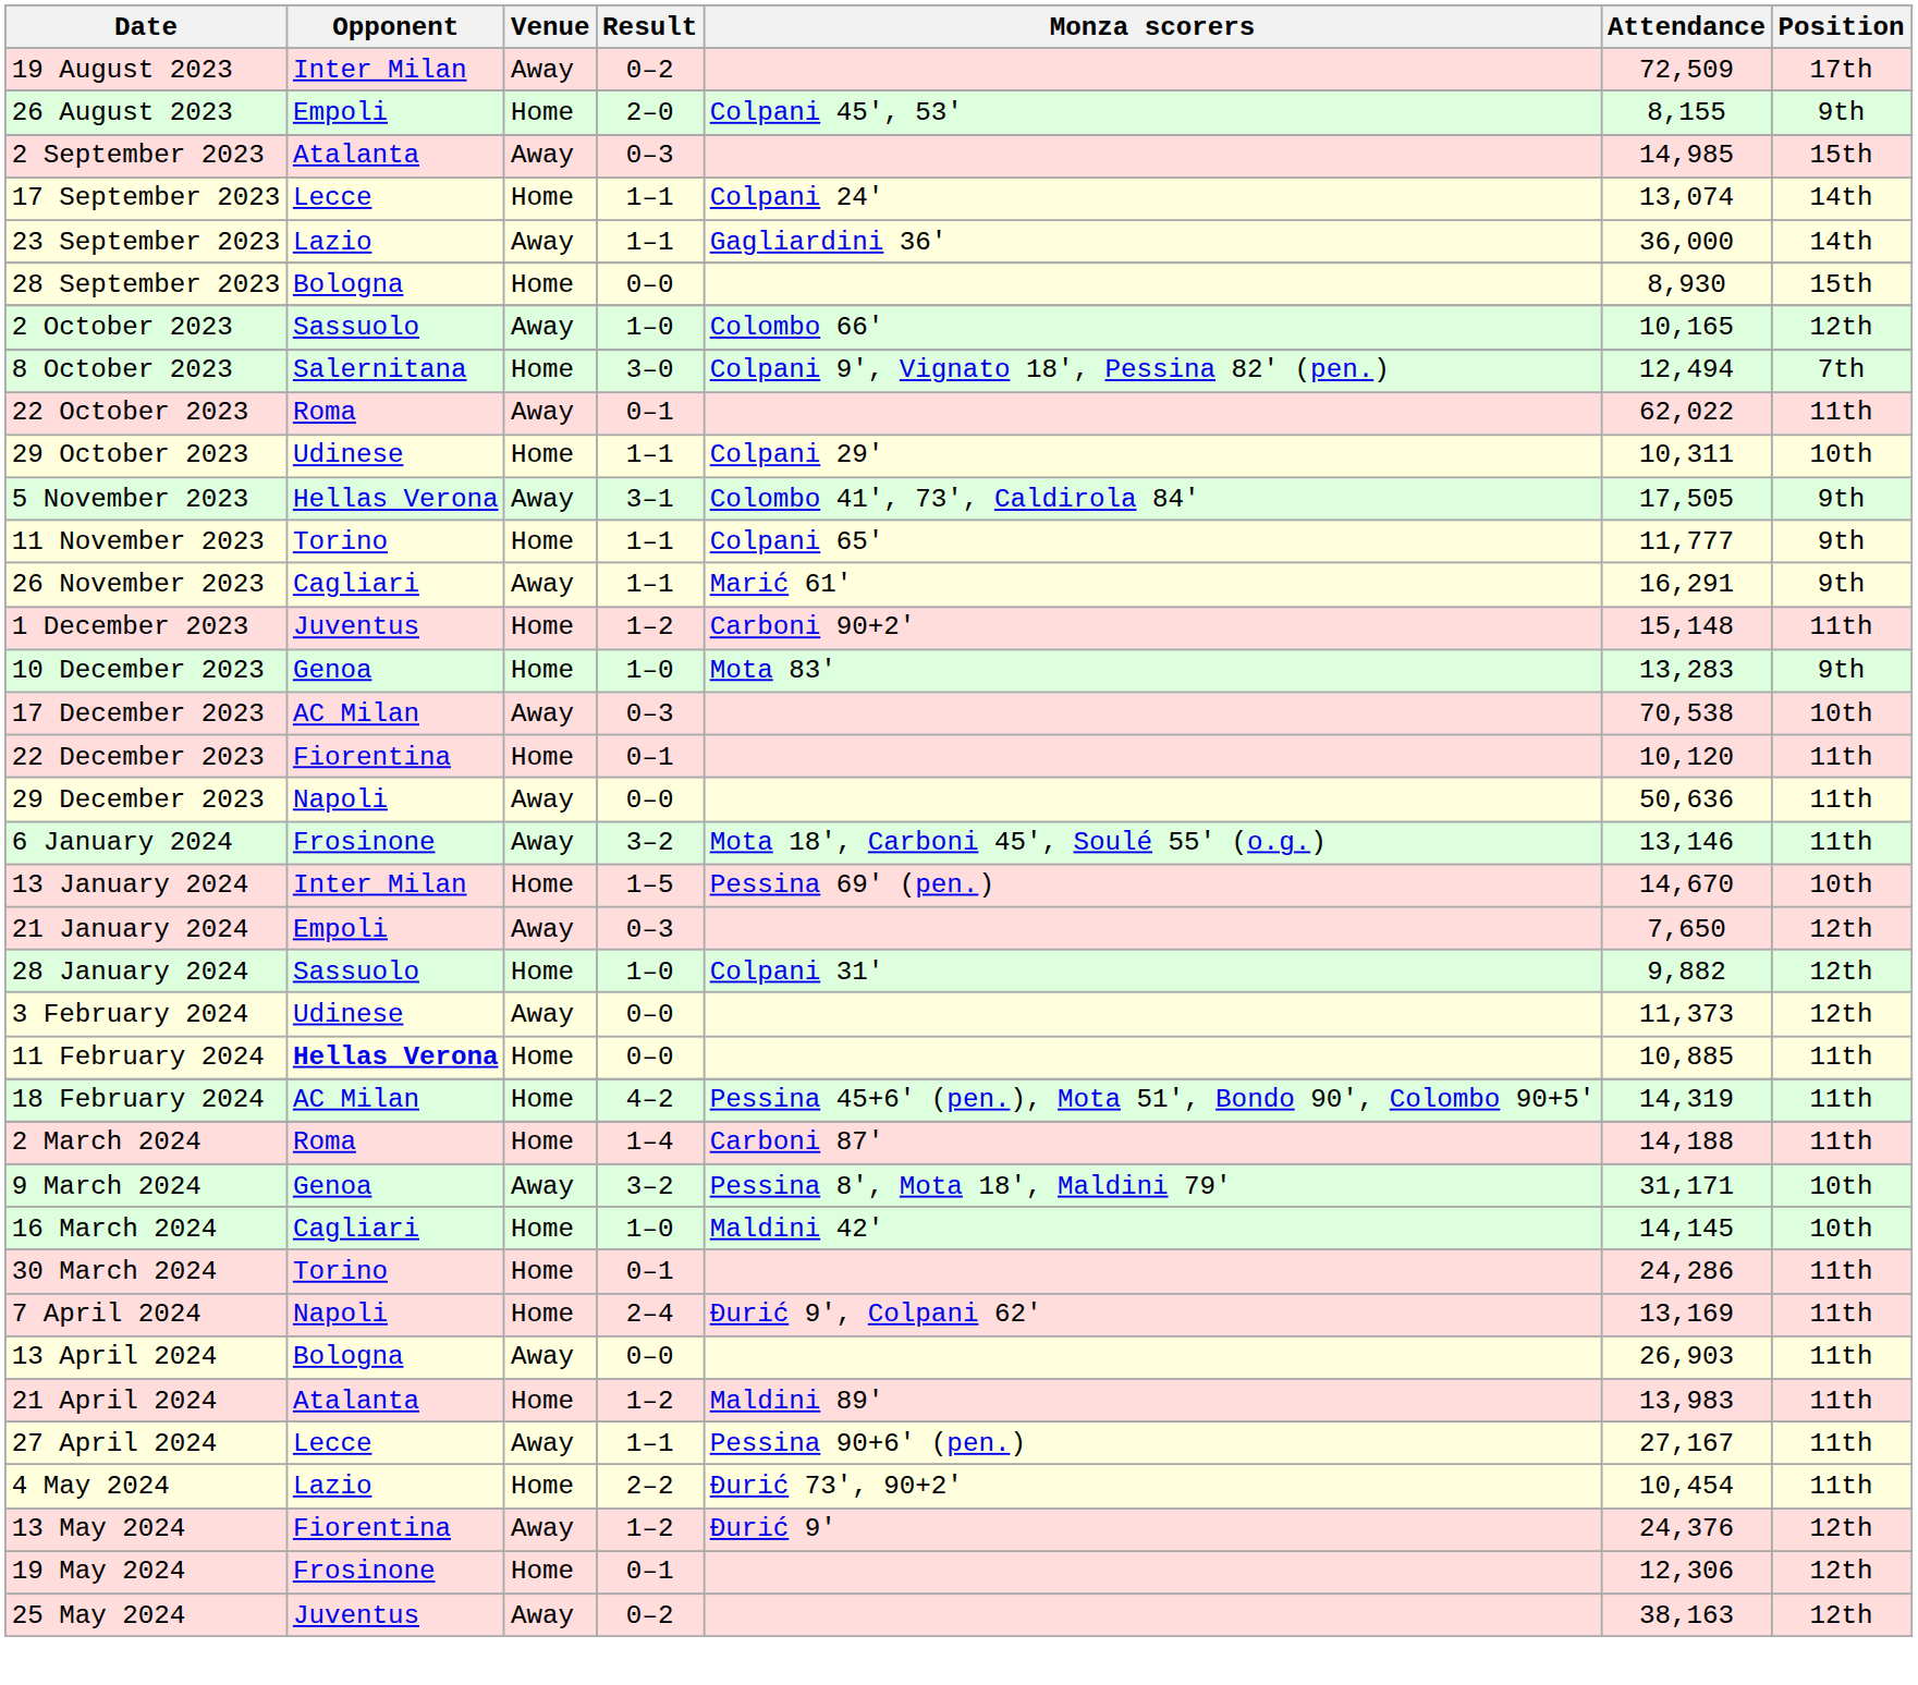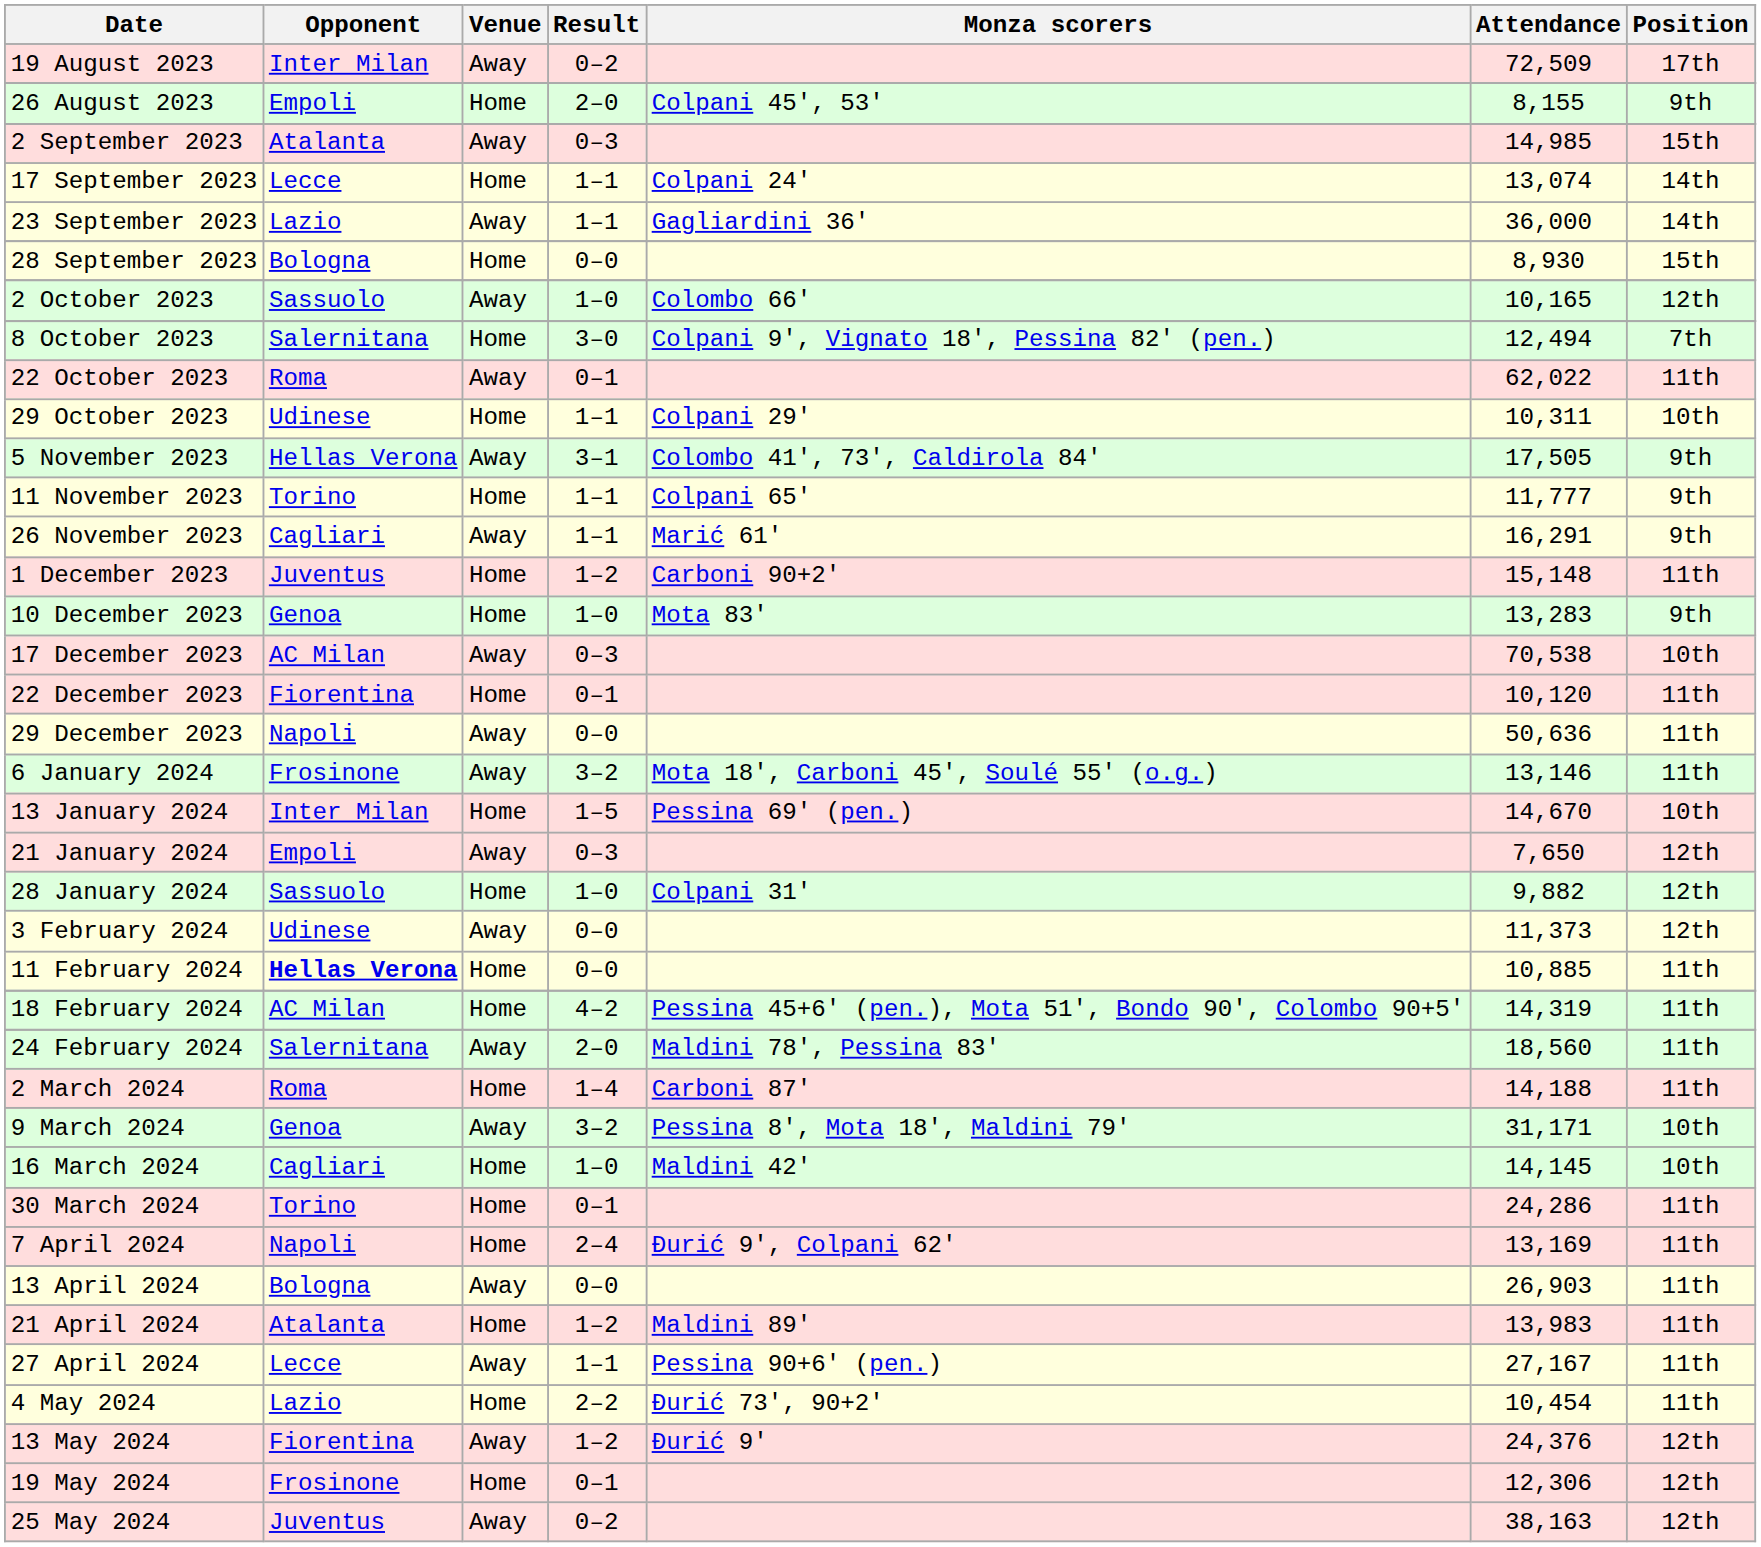+ row: 24 February 2024 | Salernitana | Away | 2–0 | Maldini 78', Pessina 83' | 18,560 | 11th
